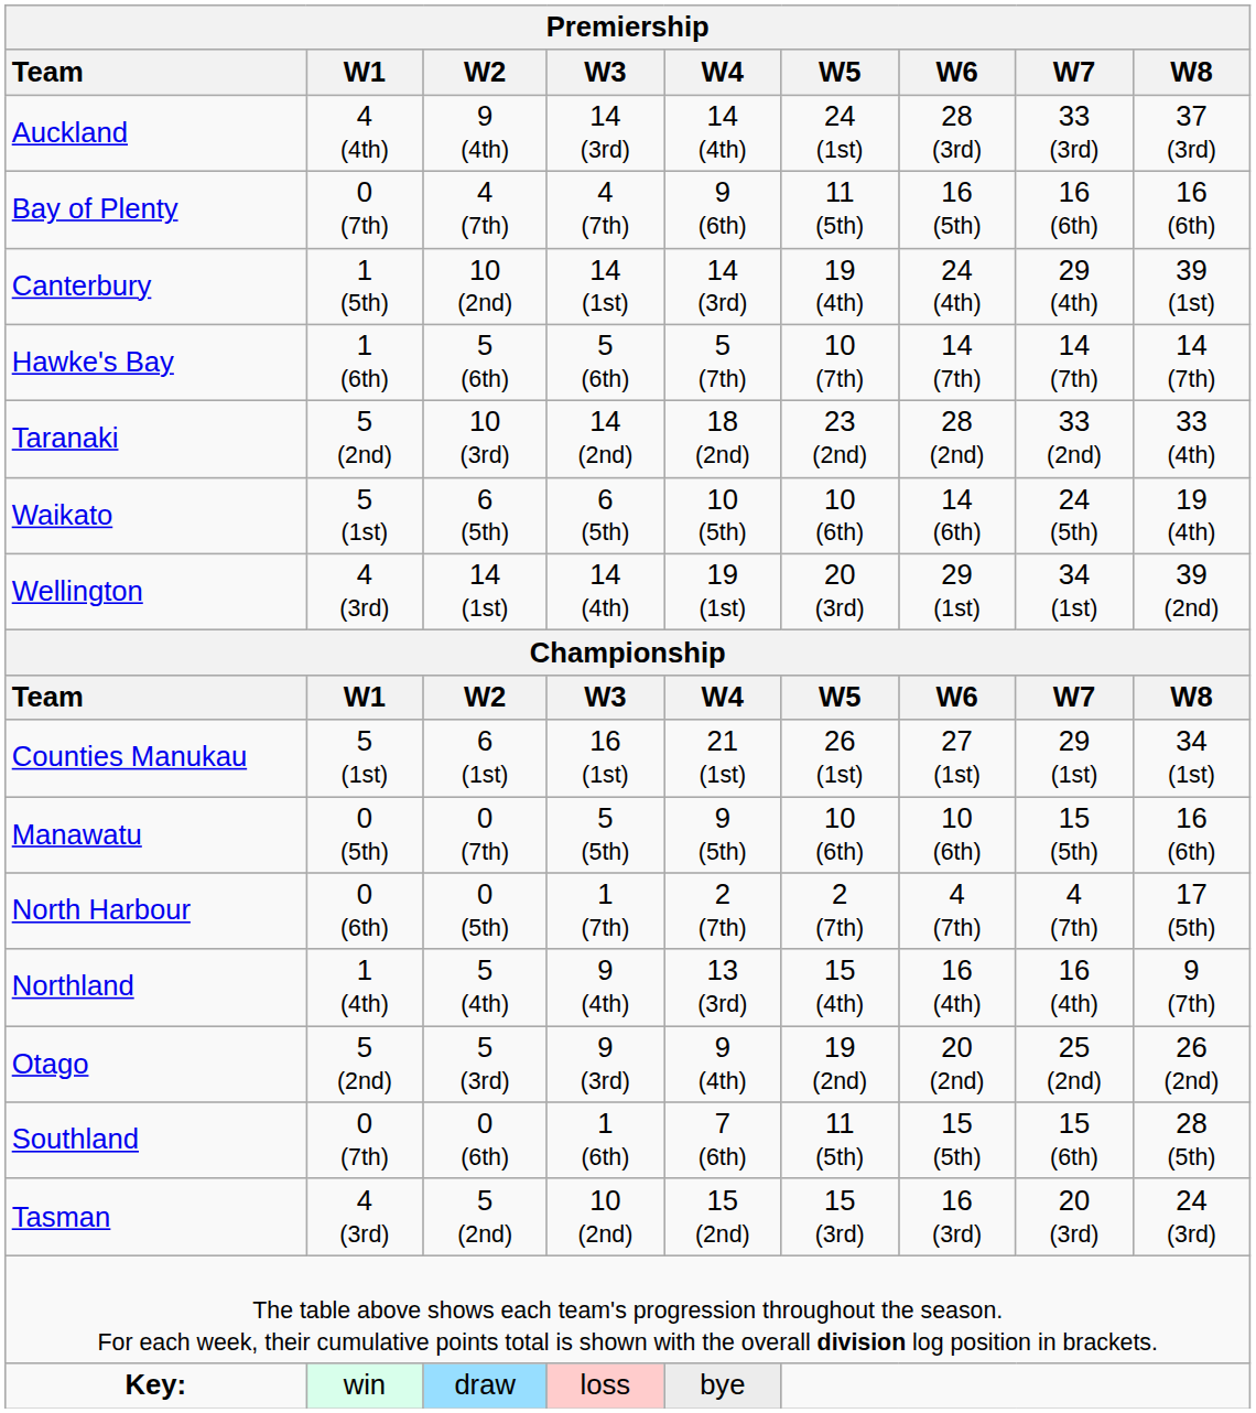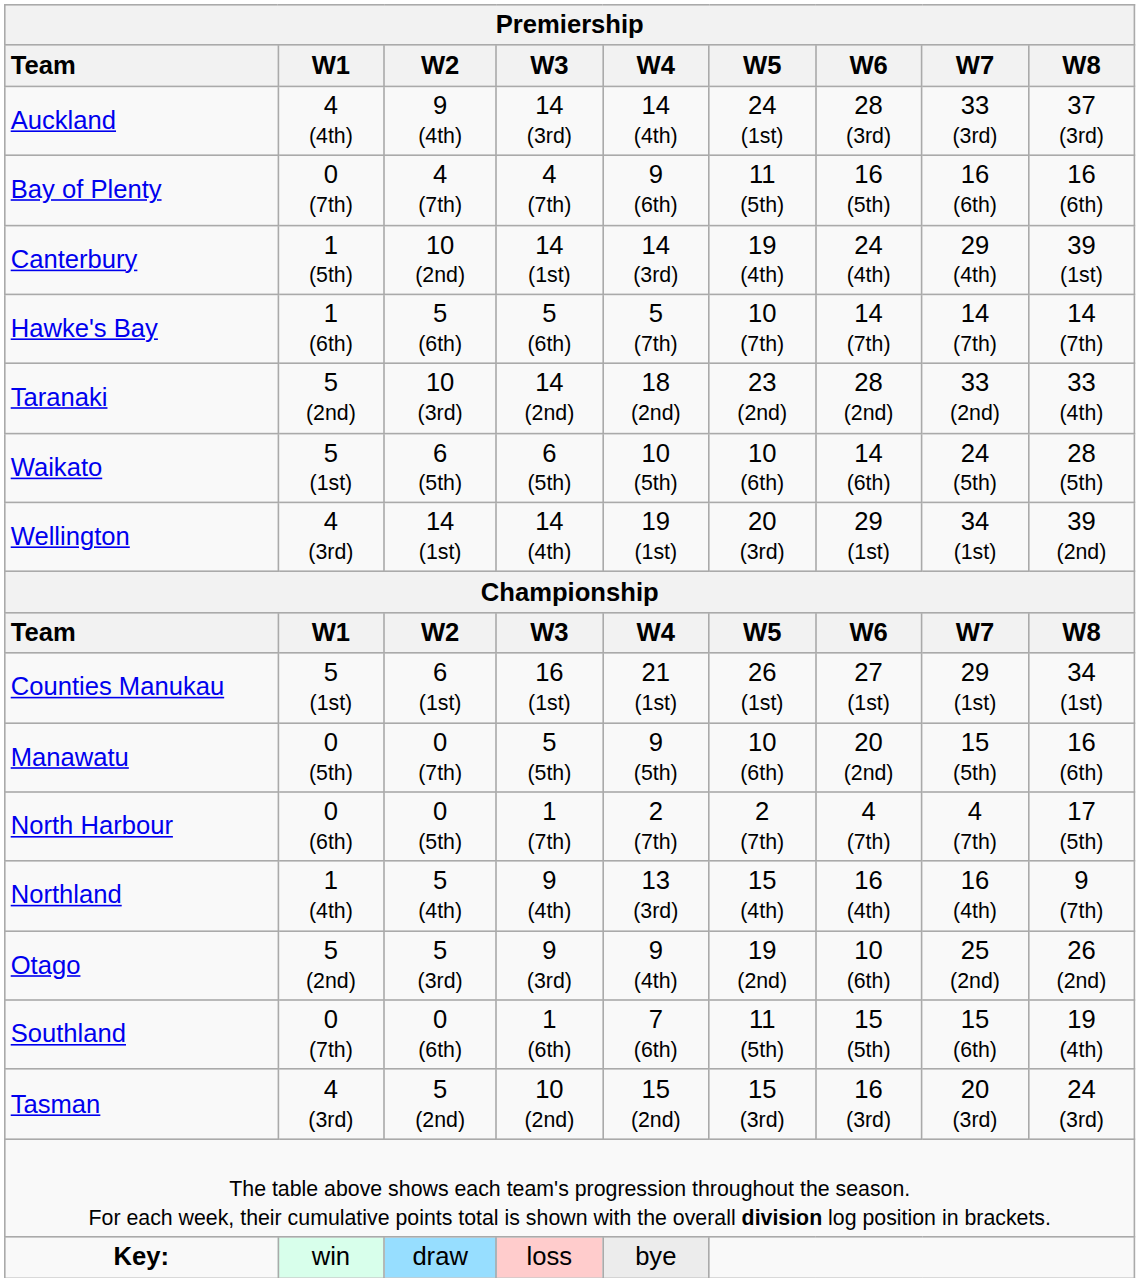Waikato | W8: 19 (4th) -> 28 (5th)
Manawatu | W6: 10 (6th) -> 20 (2nd)
Otago | W6: 20 (2nd) -> 10 (6th)
Southland | W8: 28 (5th) -> 19 (4th)
